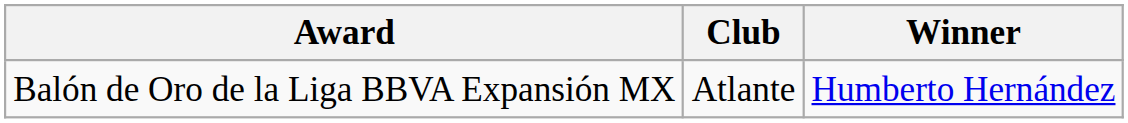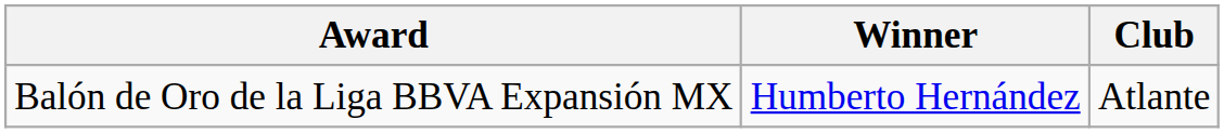columns swapped: Winner <-> Club
